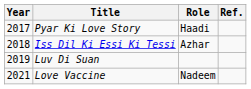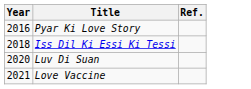- column: Role | Haadi | Azhar | Nadeem
Pyar Ki Love Story | Year: 2017 -> 2016
Luv Di Suan | Year: 2019 -> 2020
